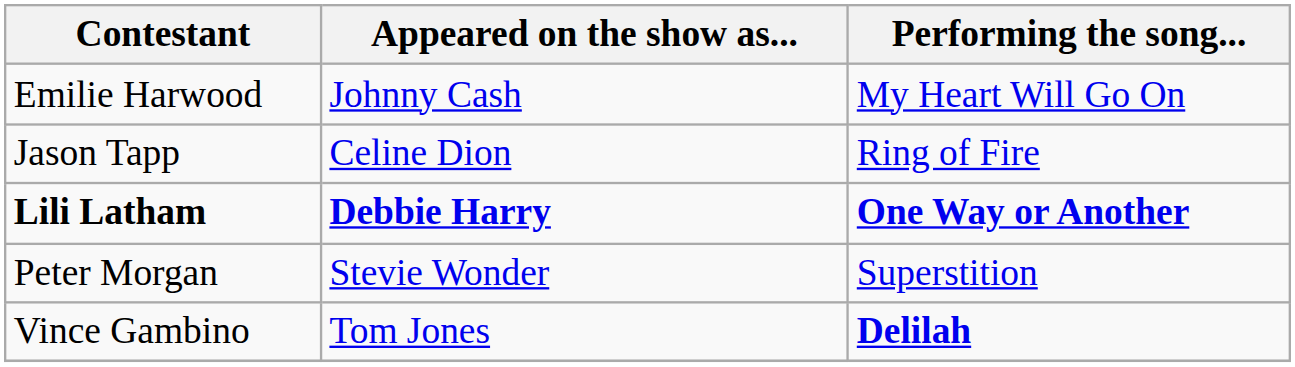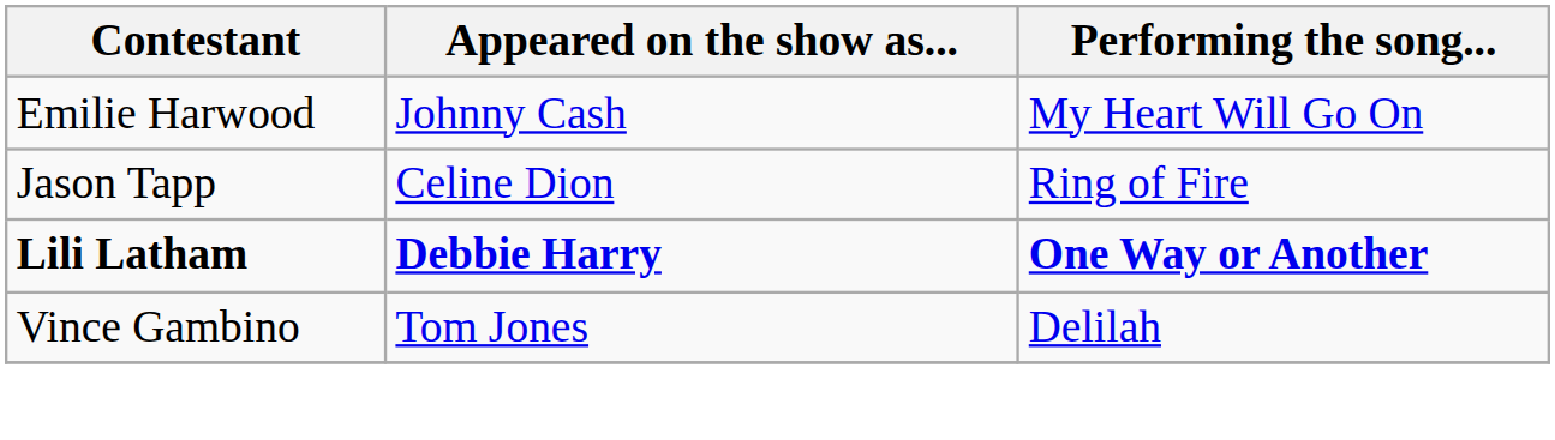- row: Peter Morgan | Stevie Wonder | Superstition
Vince Gambino | Performing the song...: bold -> normal
